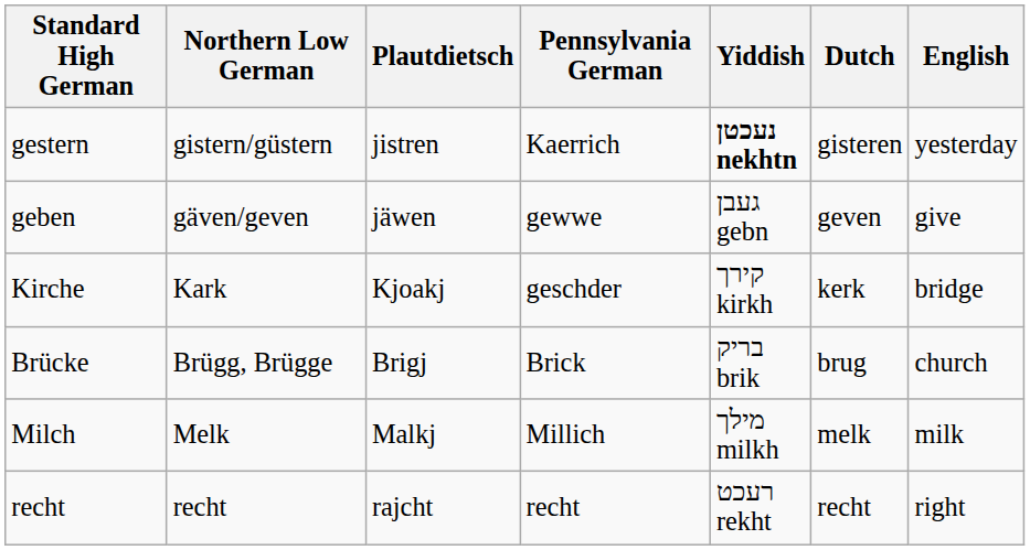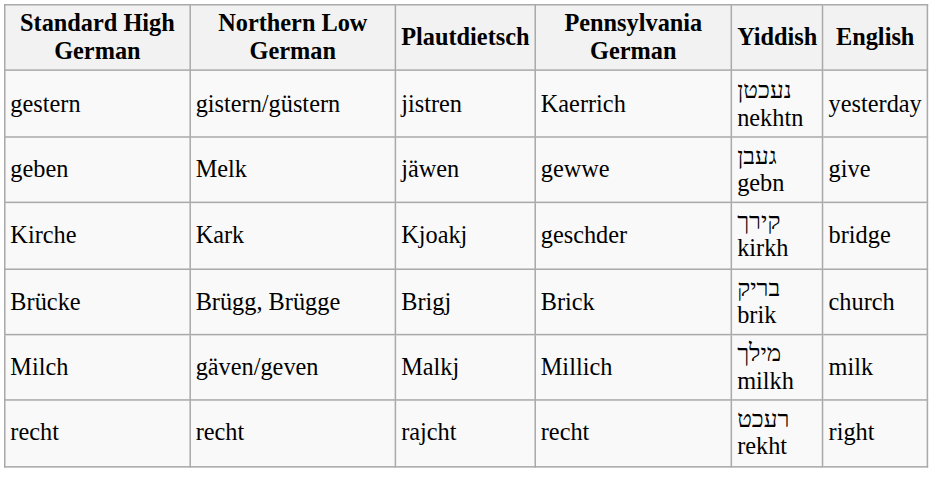- column: Dutch | gisteren | geven | kerk | brug | melk | recht
gestern | Yiddish: bold -> normal
geben | Northern Low German: gäven/geven -> Melk
Milch | Northern Low German: Melk -> gäven/geven
